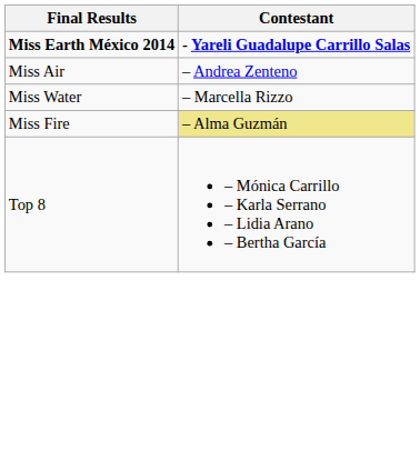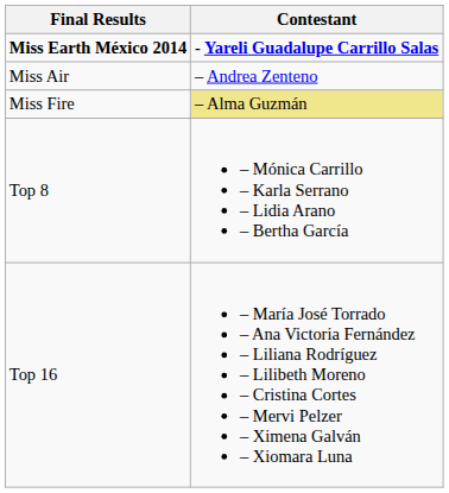- row: Miss Water | – Marcella Rizzo
+ row: Top 16 | – María José Torrado – Ana Victoria Fernández – Liliana Rodríguez – Lilibeth Moreno – Cristina Cortes – Mervi Pelzer – Ximena Galván – Xiomara Luna
